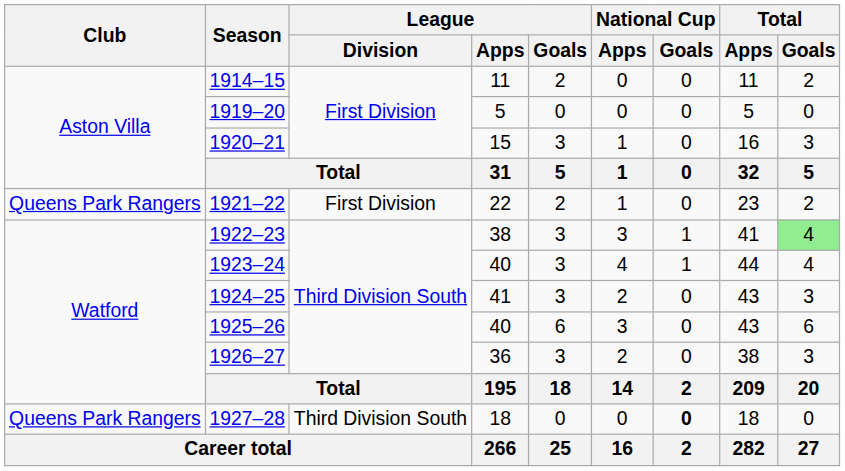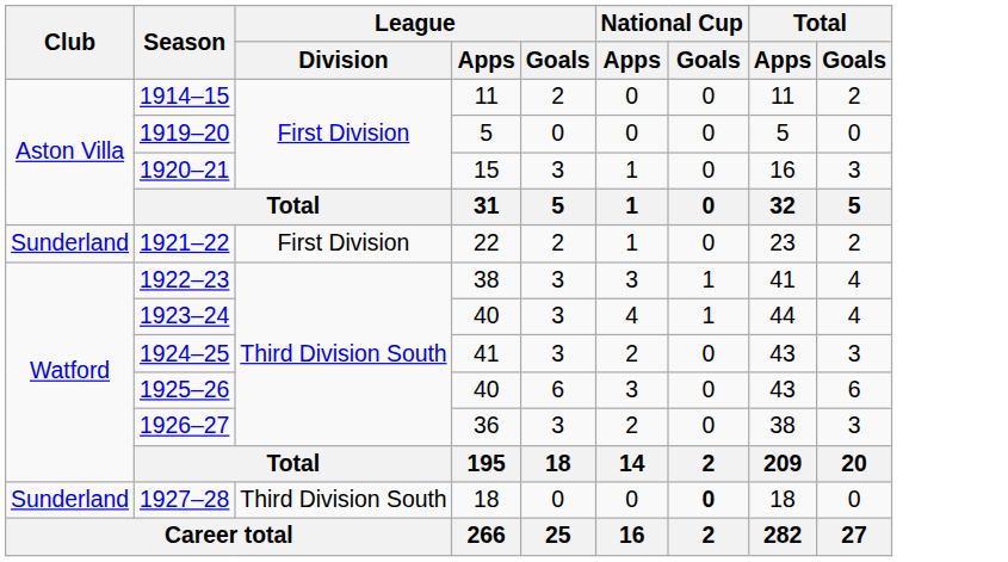1921–22 | Club: Queens Park Rangers -> Sunderland
1922–23 | Total / Goals: lightgreen background -> no background
1927–28 | Club: Queens Park Rangers -> Sunderland
